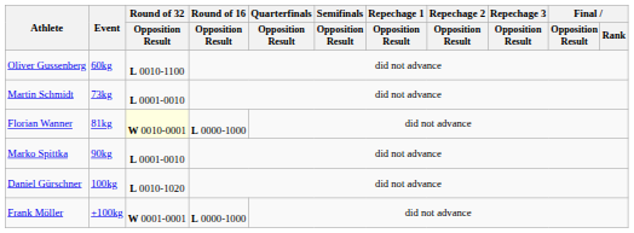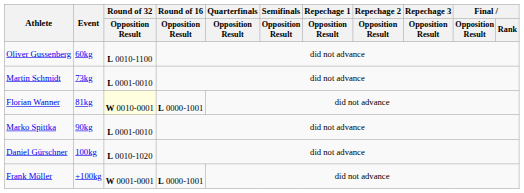Florian Wanner | Round of 16 / Opposition Result: L 0000-1000 -> L 0000-1001
Frank Möller | Round of 16 / Opposition Result: L 0000-1000 -> L 0000-1001
